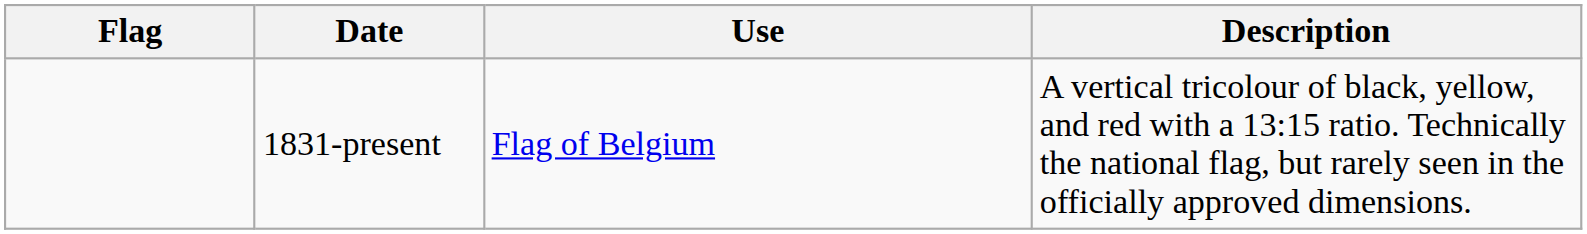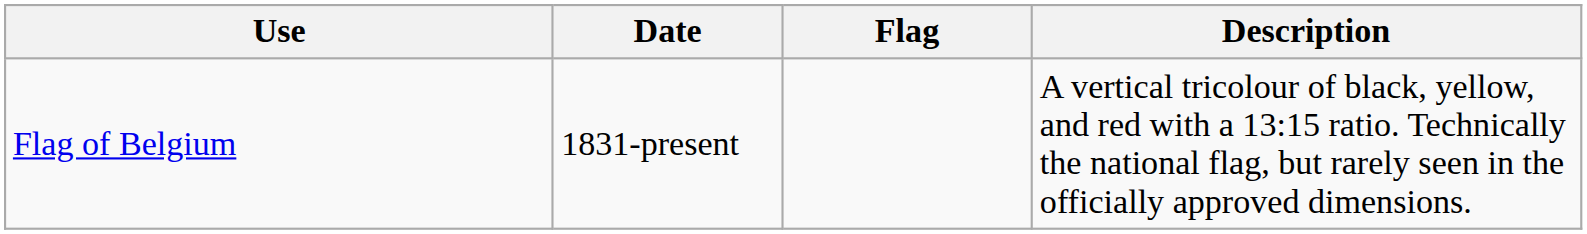columns swapped: Flag <-> Use
